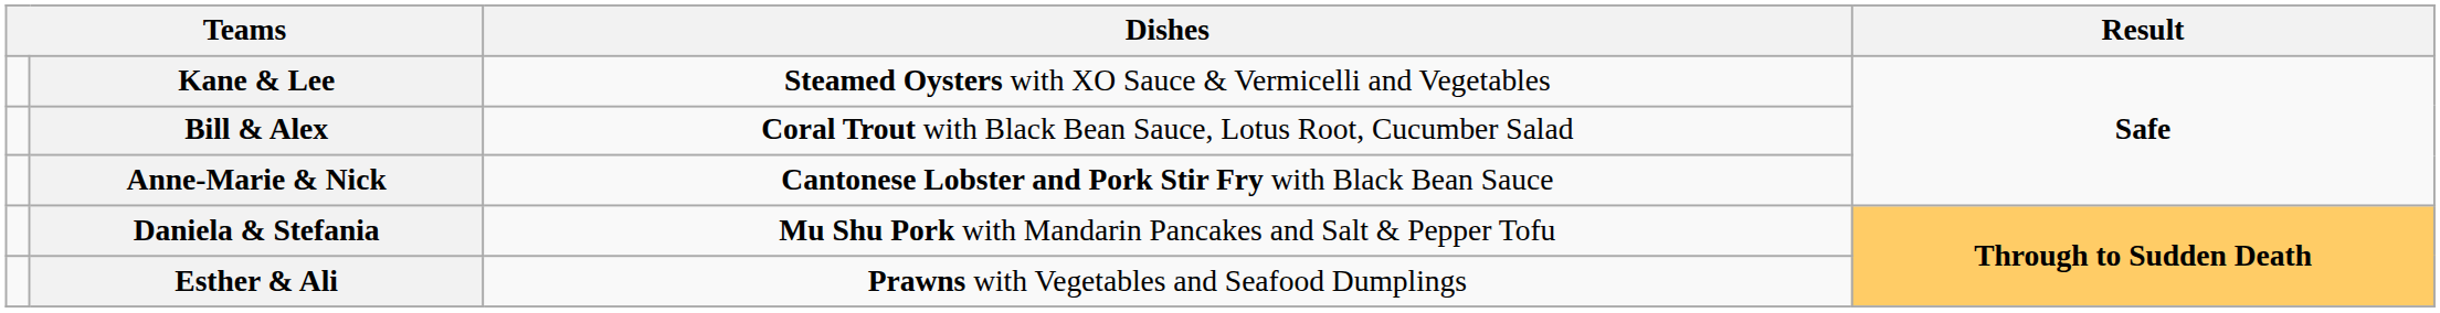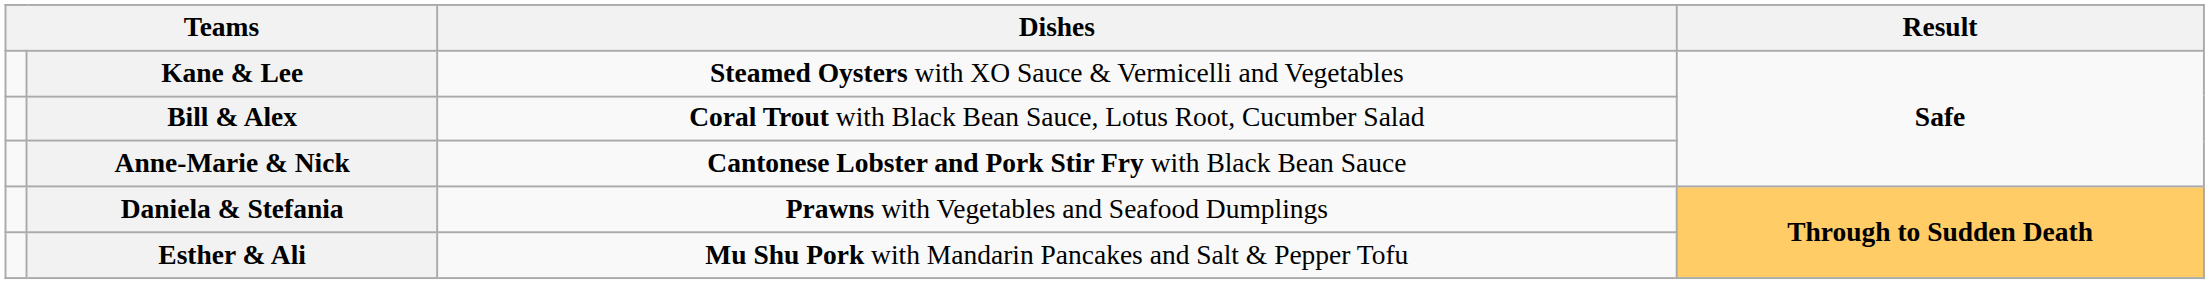Daniela & Stefania | Dishes: Mu Shu Pork with Mandarin Pancakes and Salt & Pepper Tofu -> Prawns with Vegetables and Seafood Dumplings
Esther & Ali | Dishes: Prawns with Vegetables and Seafood Dumplings -> Mu Shu Pork with Mandarin Pancakes and Salt & Pepper Tofu
